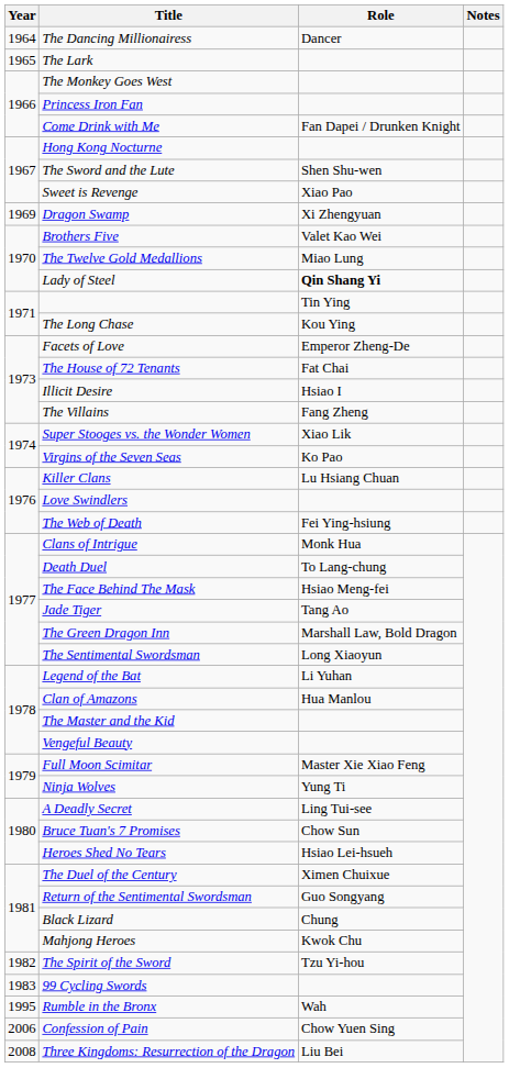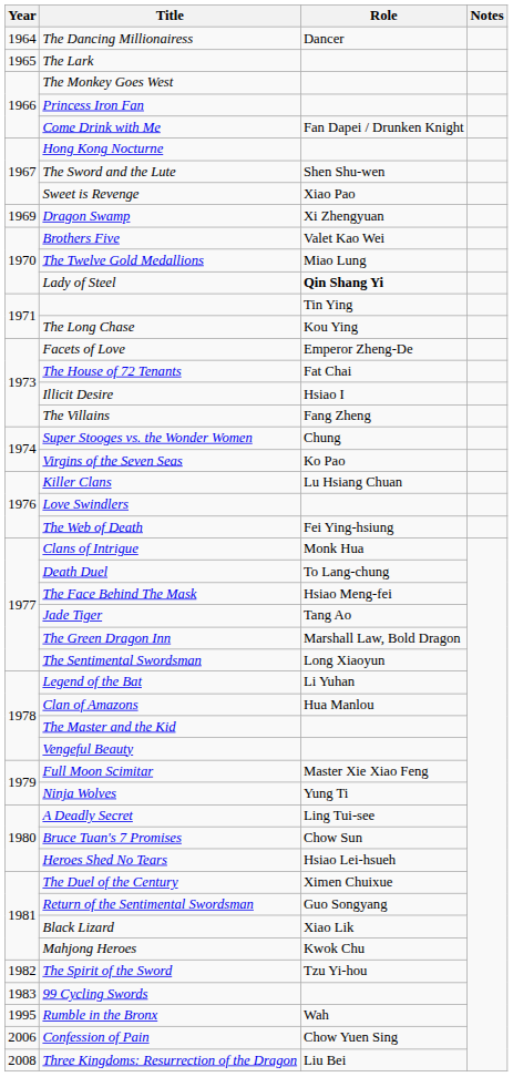Super Stooges vs. the Wonder Women | Role: Xiao Lik -> Chung
Black Lizard | Role: Chung -> Xiao Lik
